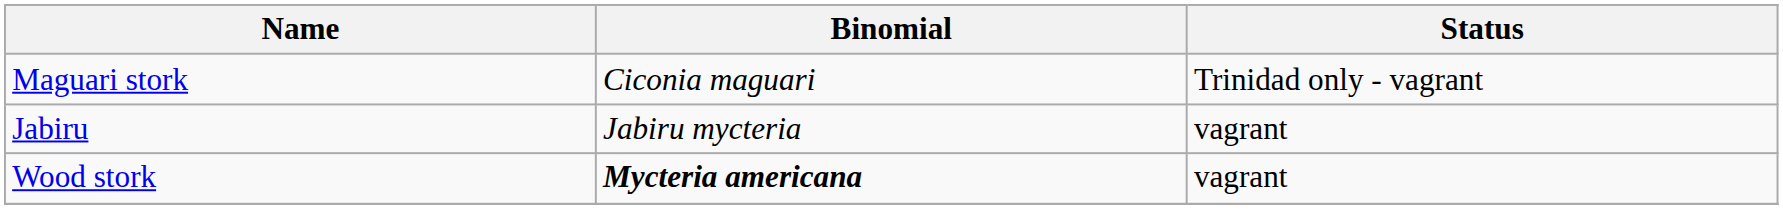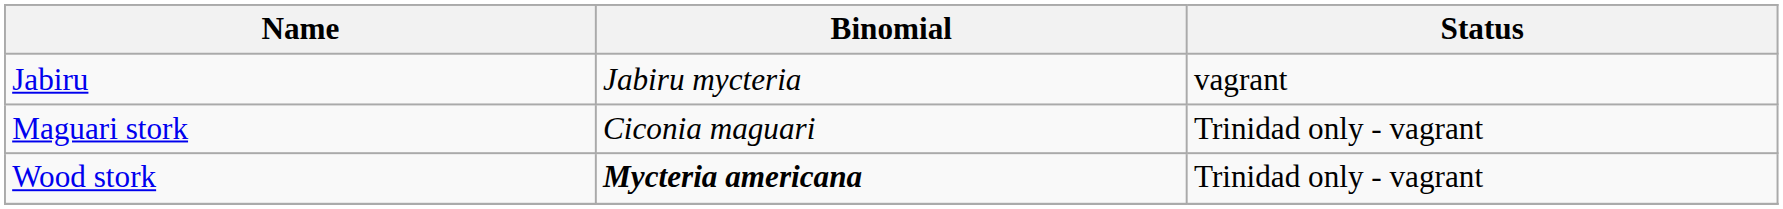rows swapped: Maguari stork <-> Jabiru
Wood stork | Status: vagrant -> Trinidad only - vagrant
